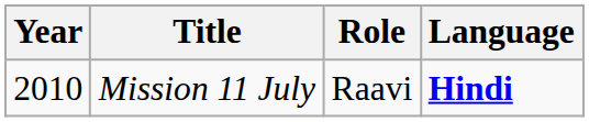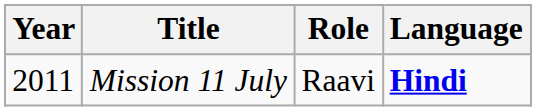Mission 11 July | Year: 2010 -> 2011
